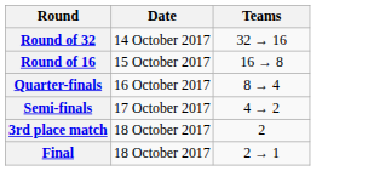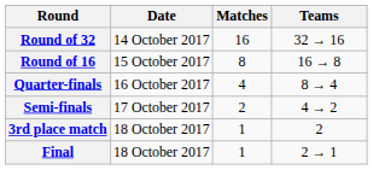+ column: Matches | 16 | 8 | 4 | 2 | 1 | 1
